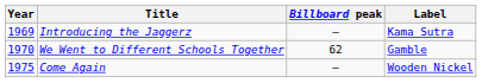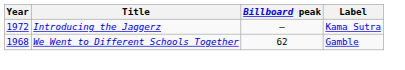Introducing the Jaggerz | Year: 1969 -> 1972
We Went to Different Schools Together | Year: 1970 -> 1968
- row: 1975 | Come Again | — | Wooden Nickel
